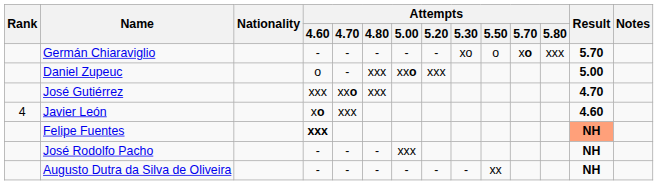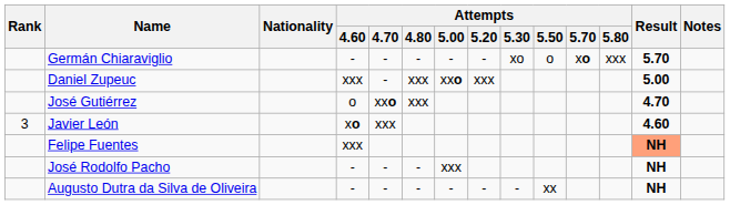Daniel Zupeuc | Attempts / 4.60: o -> xxx
José Gutiérrez | Attempts / 4.60: xxx -> o
Javier León | Rank: 4 -> 3
Felipe Fuentes | Attempts / 4.60: bold -> normal
